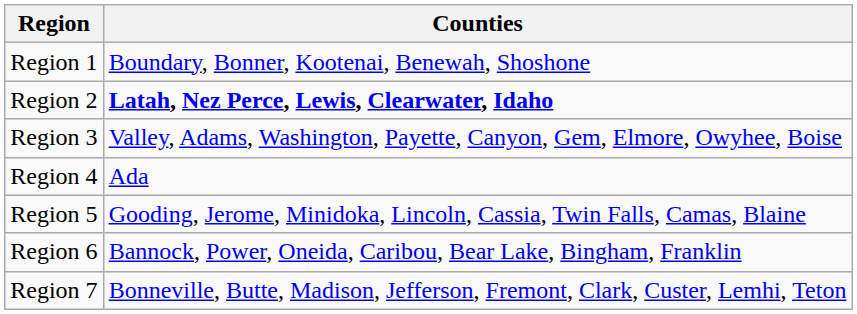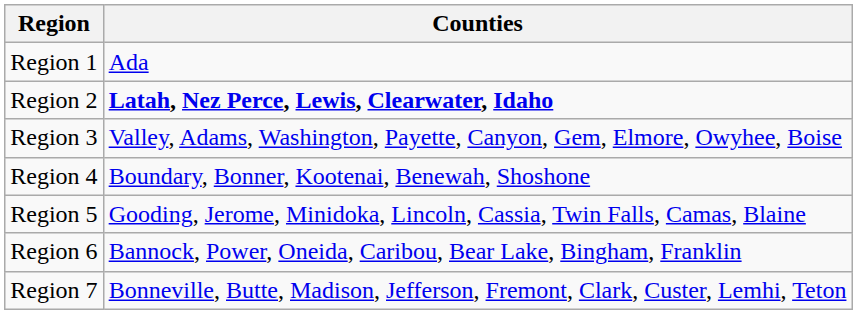Region 1 | Counties: Boundary, Bonner, Kootenai, Benewah, Shoshone -> Ada
Region 4 | Counties: Ada -> Boundary, Bonner, Kootenai, Benewah, Shoshone
